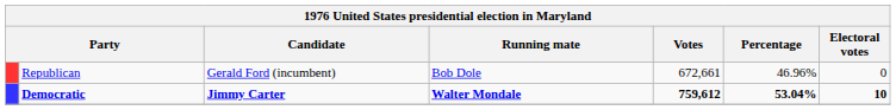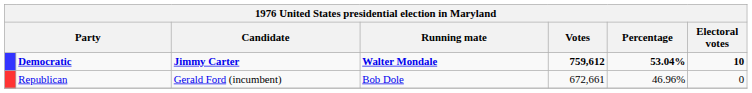rows swapped: Democratic <-> Republican
